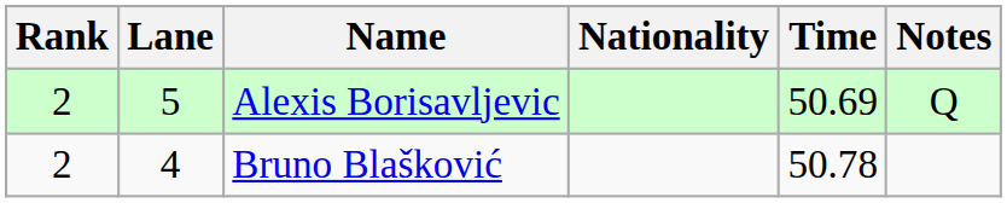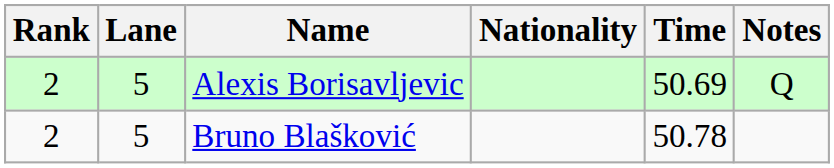Bruno Blašković | Lane: 4 -> 5
